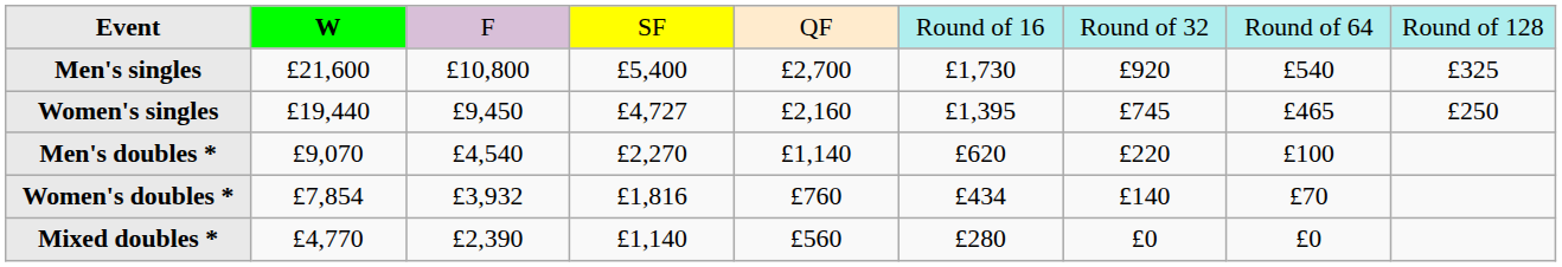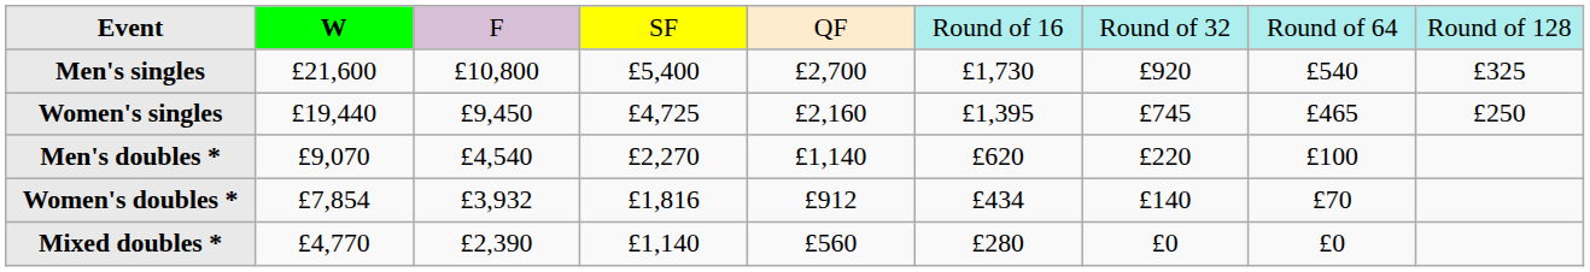Women's singles | column 4: £4,727 -> £4,725
Women's doubles * | column 5: £760 -> £912
